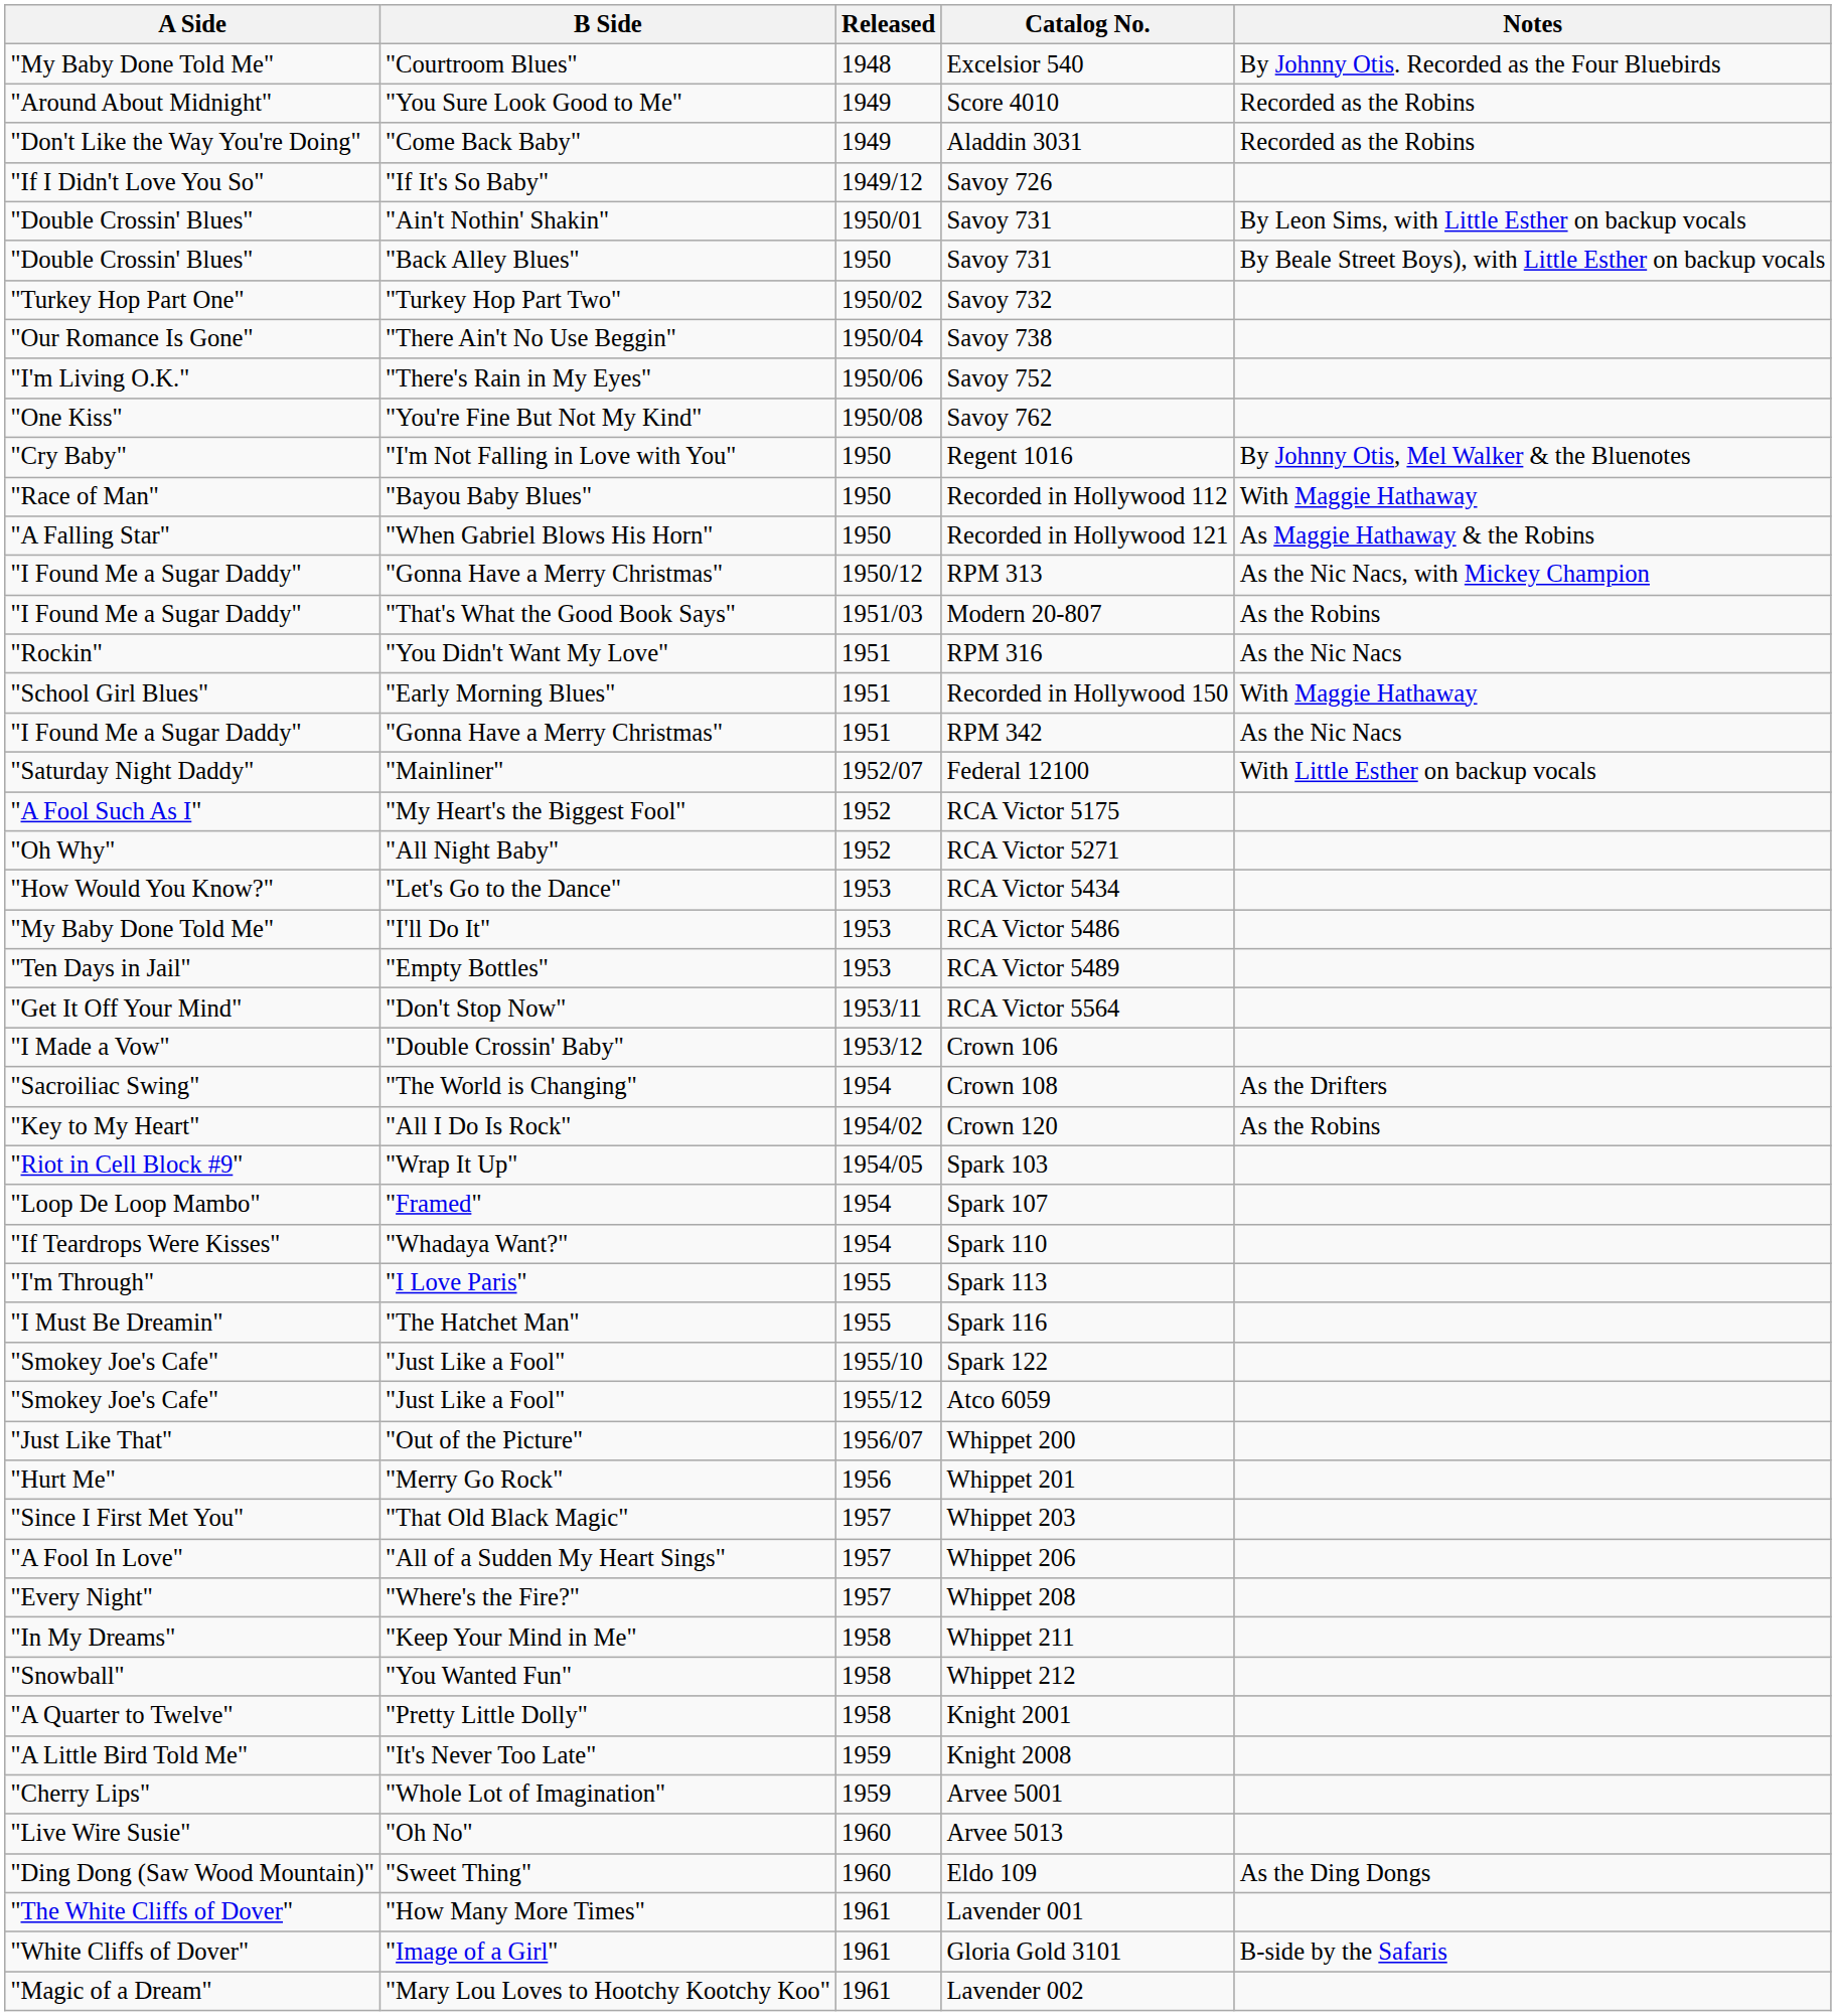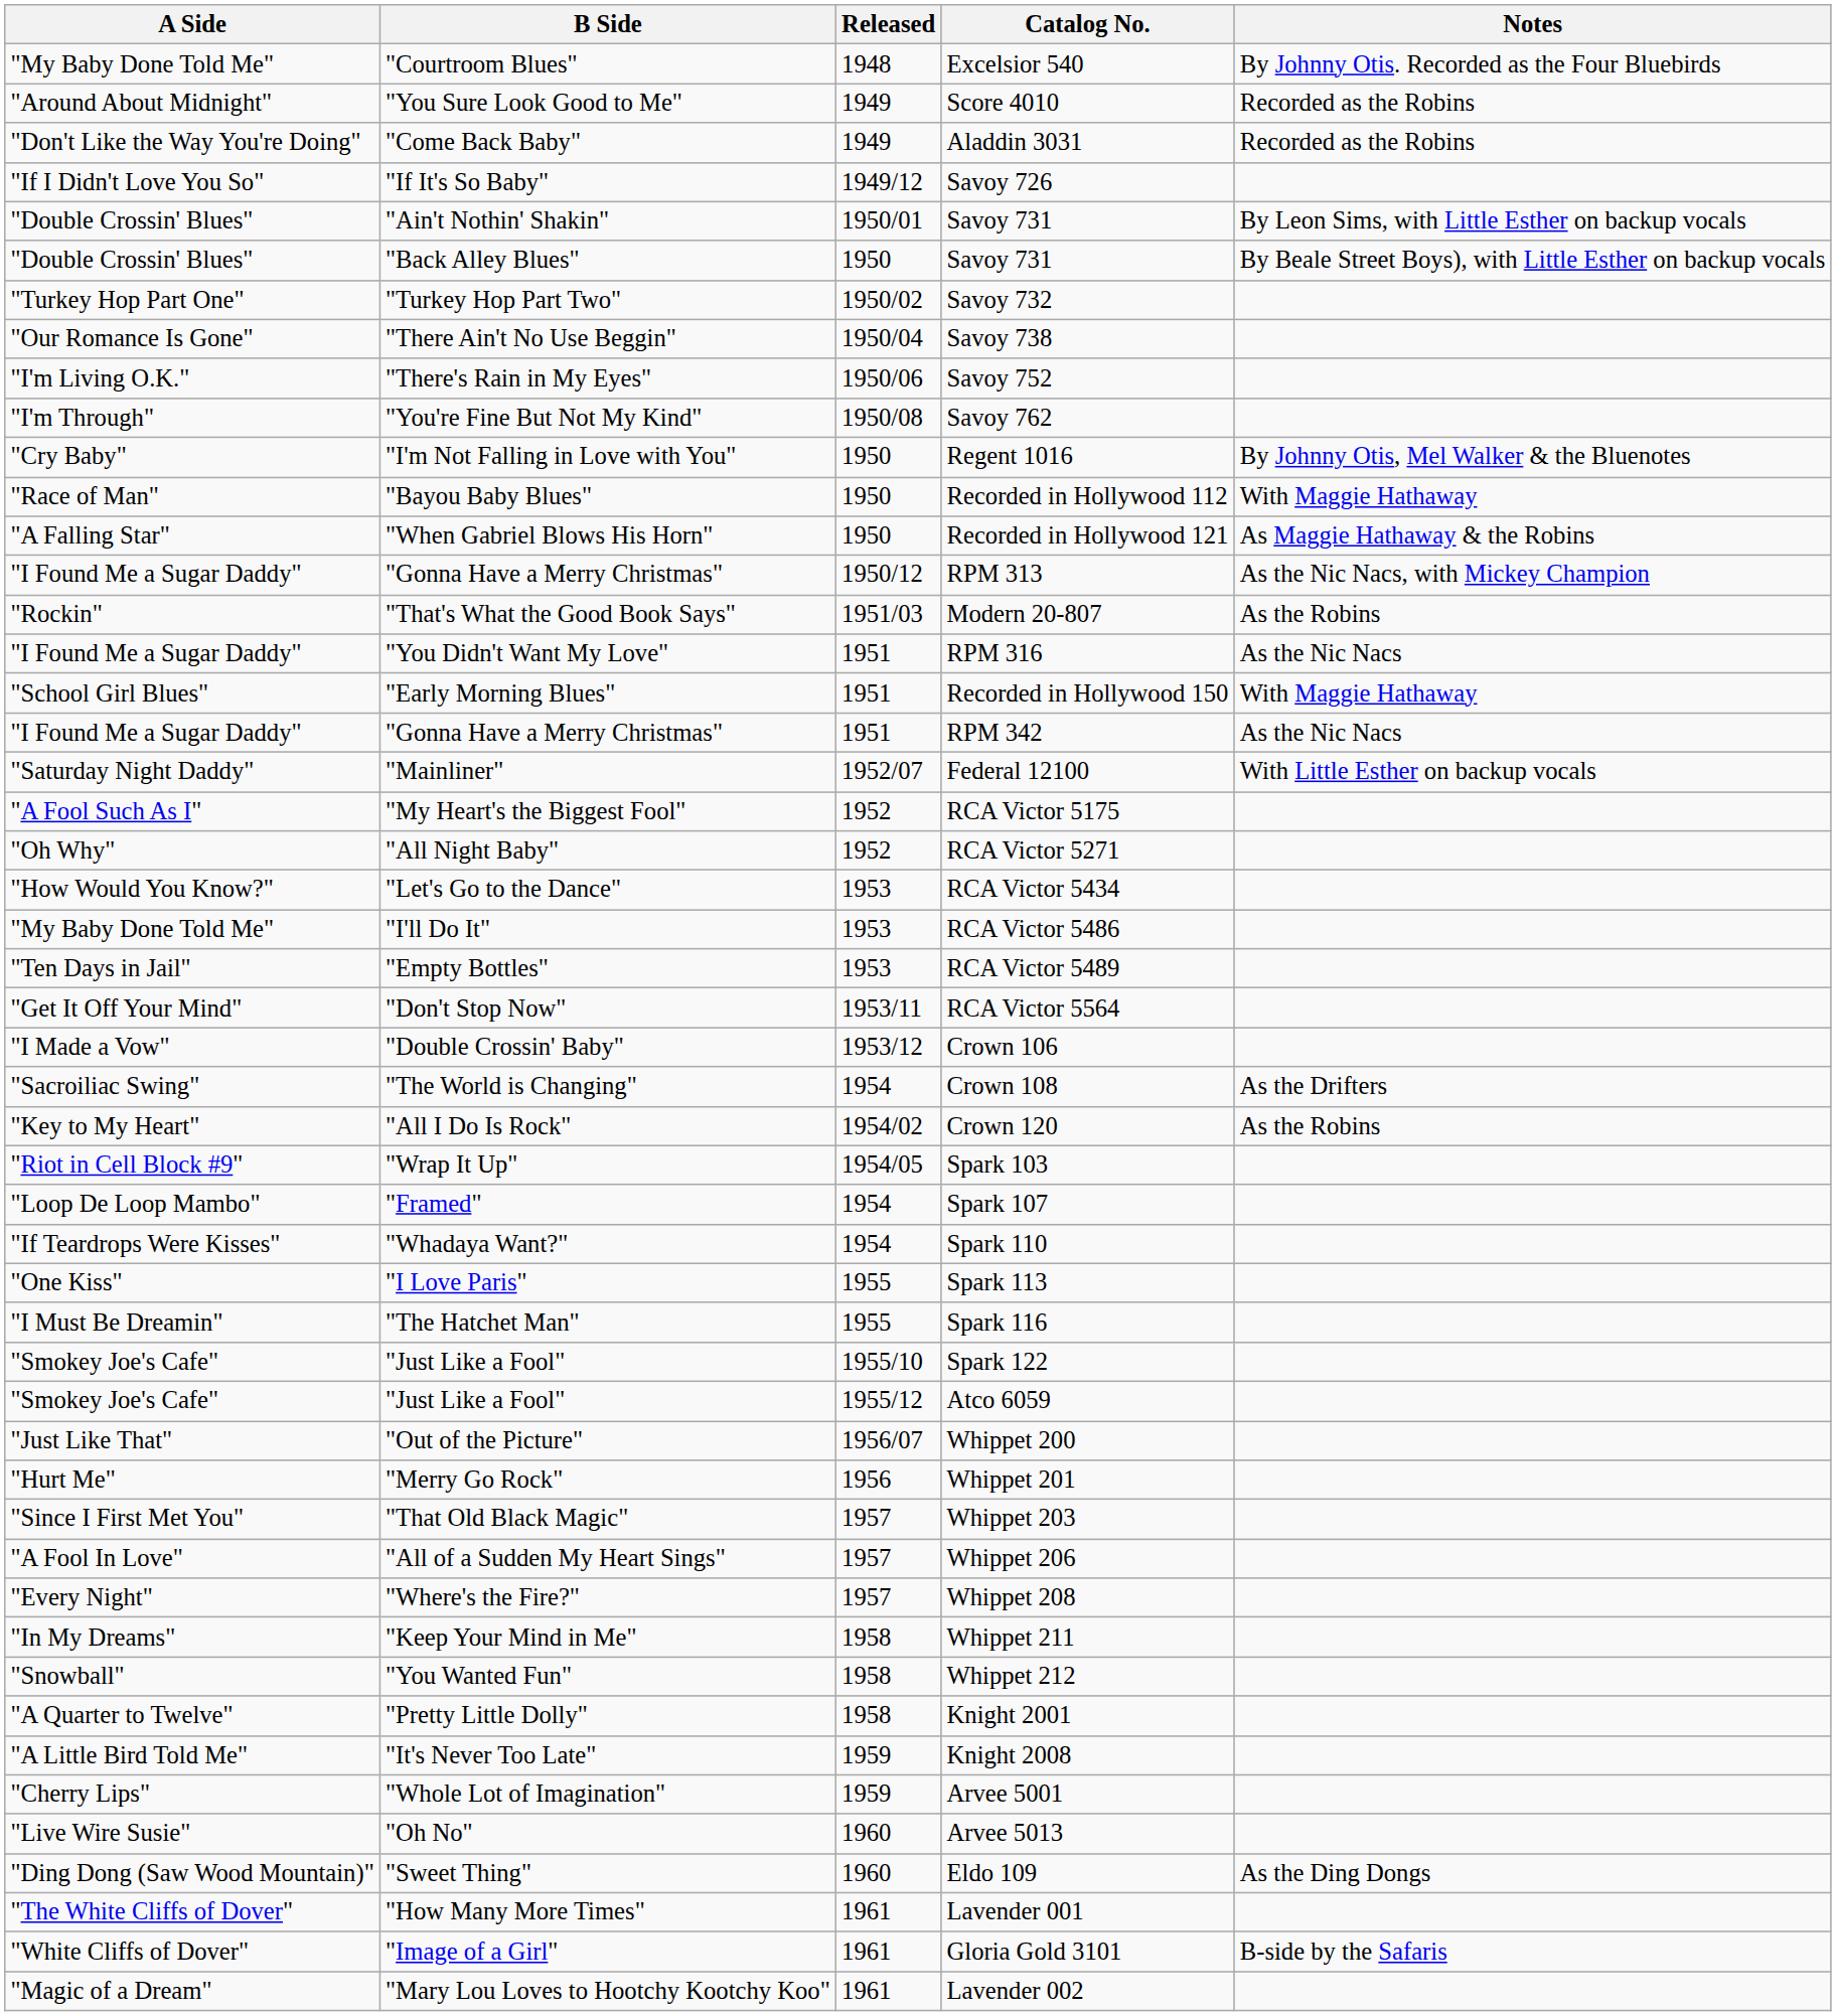Savoy 762 | A Side: "One Kiss" -> "I'm Through"
Modern 20-807 | A Side: "I Found Me a Sugar Daddy" -> "Rockin"
RPM 316 | A Side: "Rockin" -> "I Found Me a Sugar Daddy"
Spark 113 | A Side: "I'm Through" -> "One Kiss"
